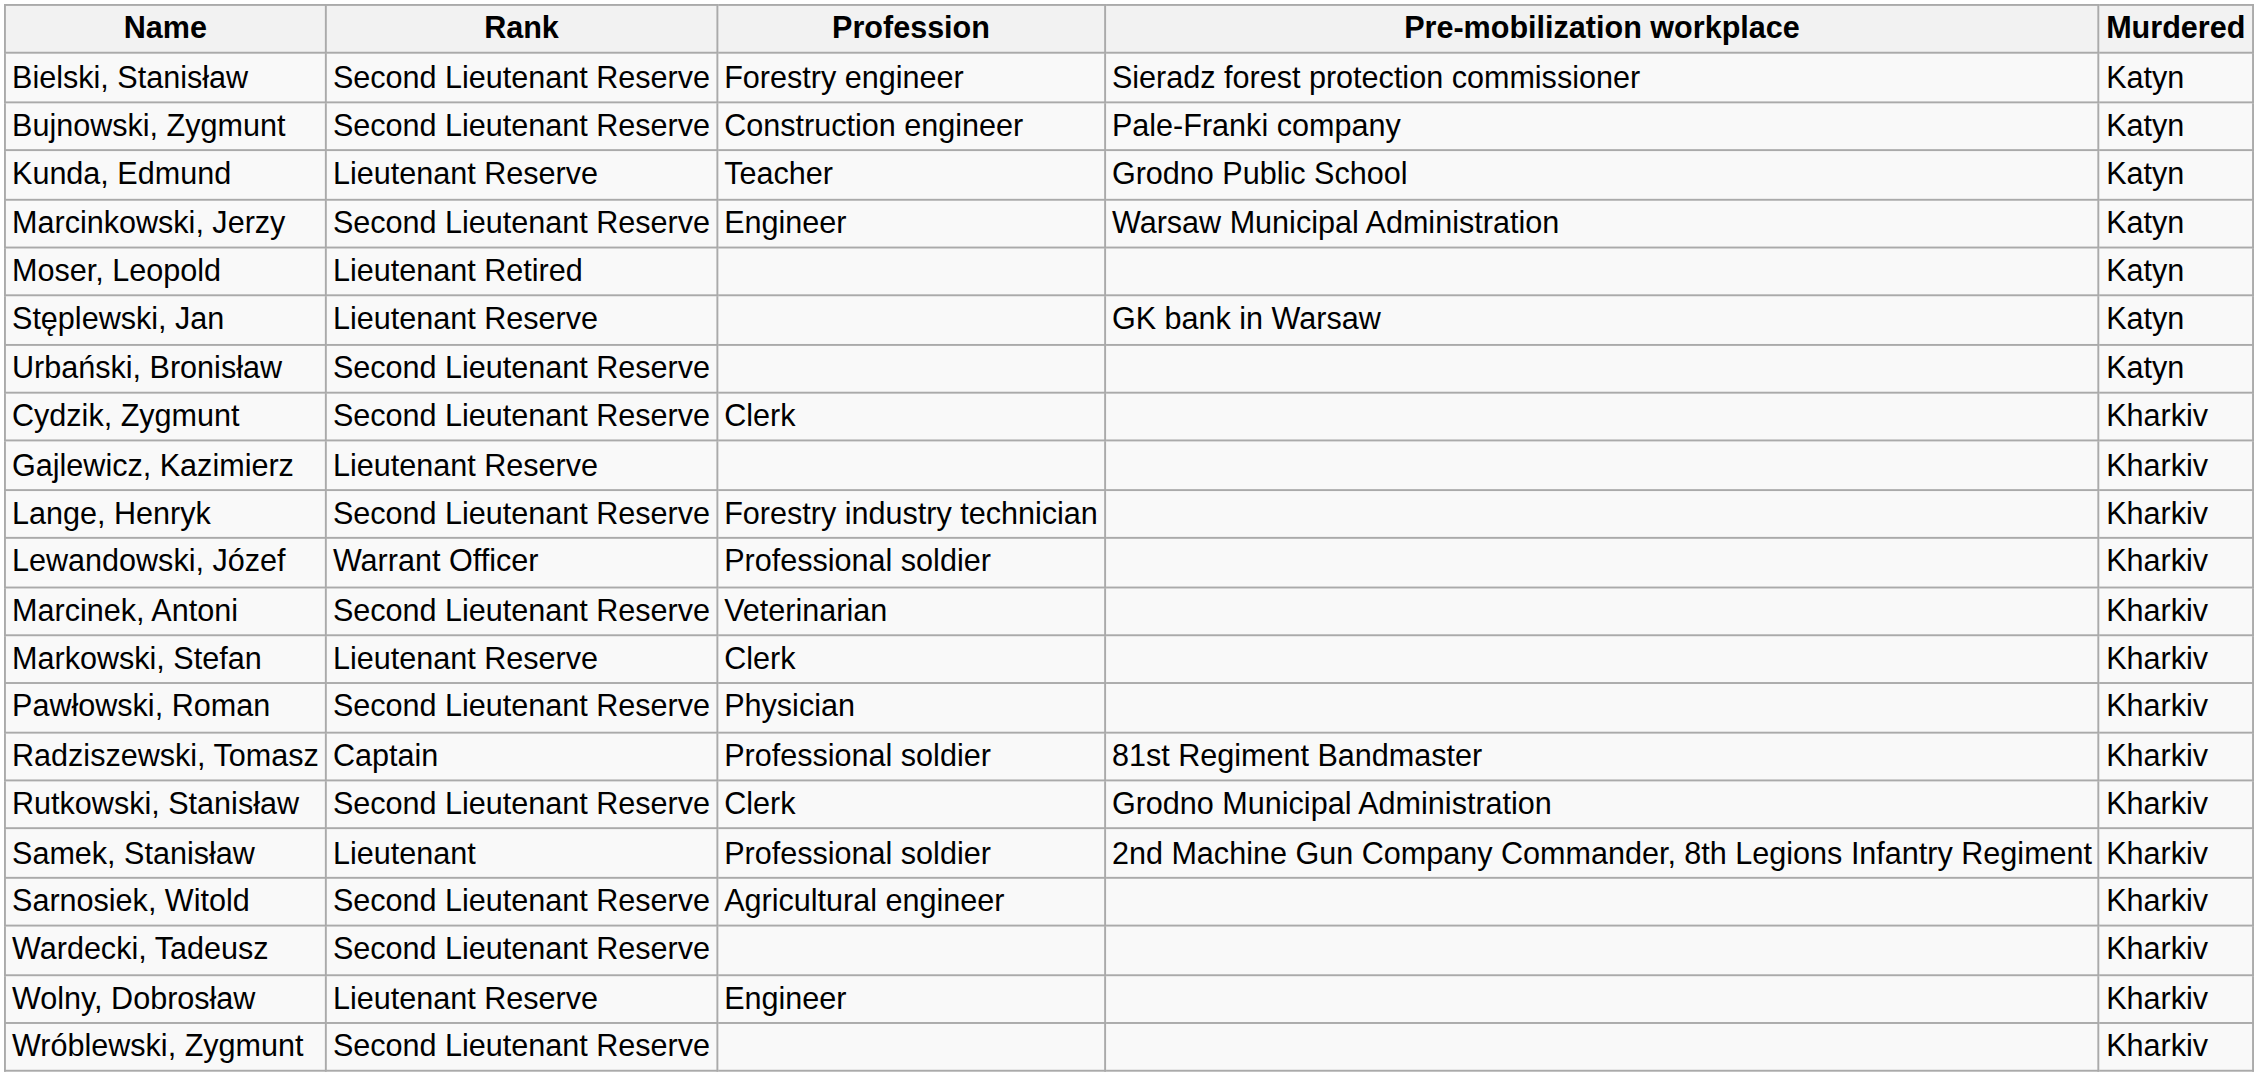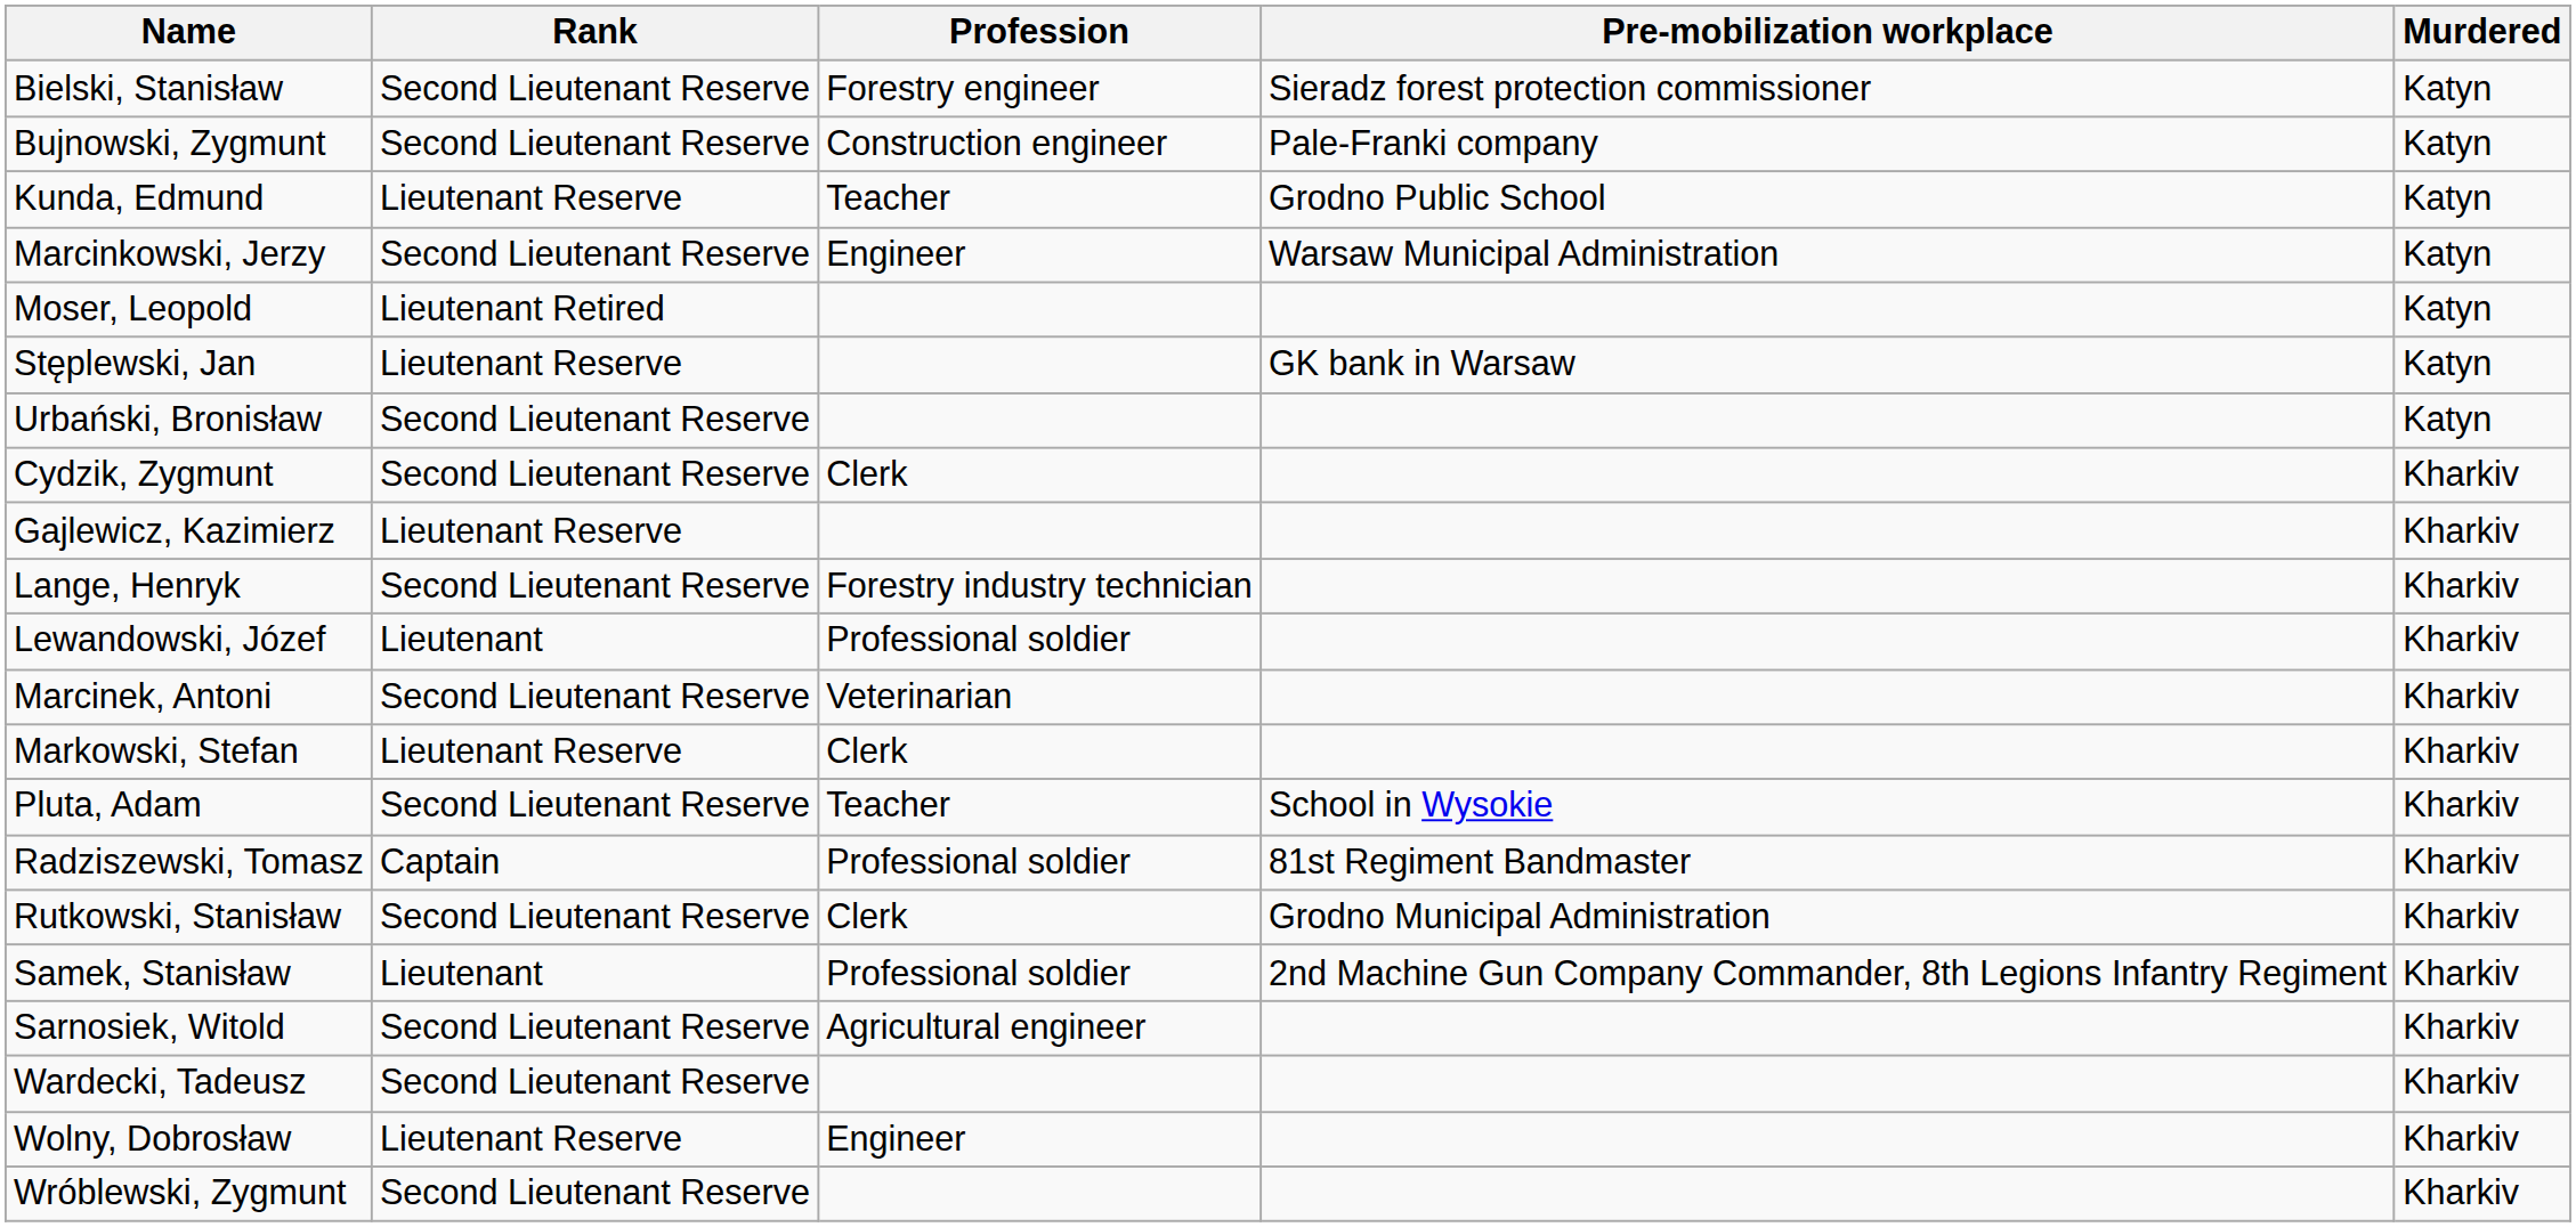Lewandowski, Józef | Rank: Warrant Officer -> Lieutenant
- row: Pawłowski, Roman | Second Lieutenant Reserve | Physician | Kharkiv
+ row: Pluta, Adam | Second Lieutenant Reserve | Teacher | School in Wysokie | Kharkiv
